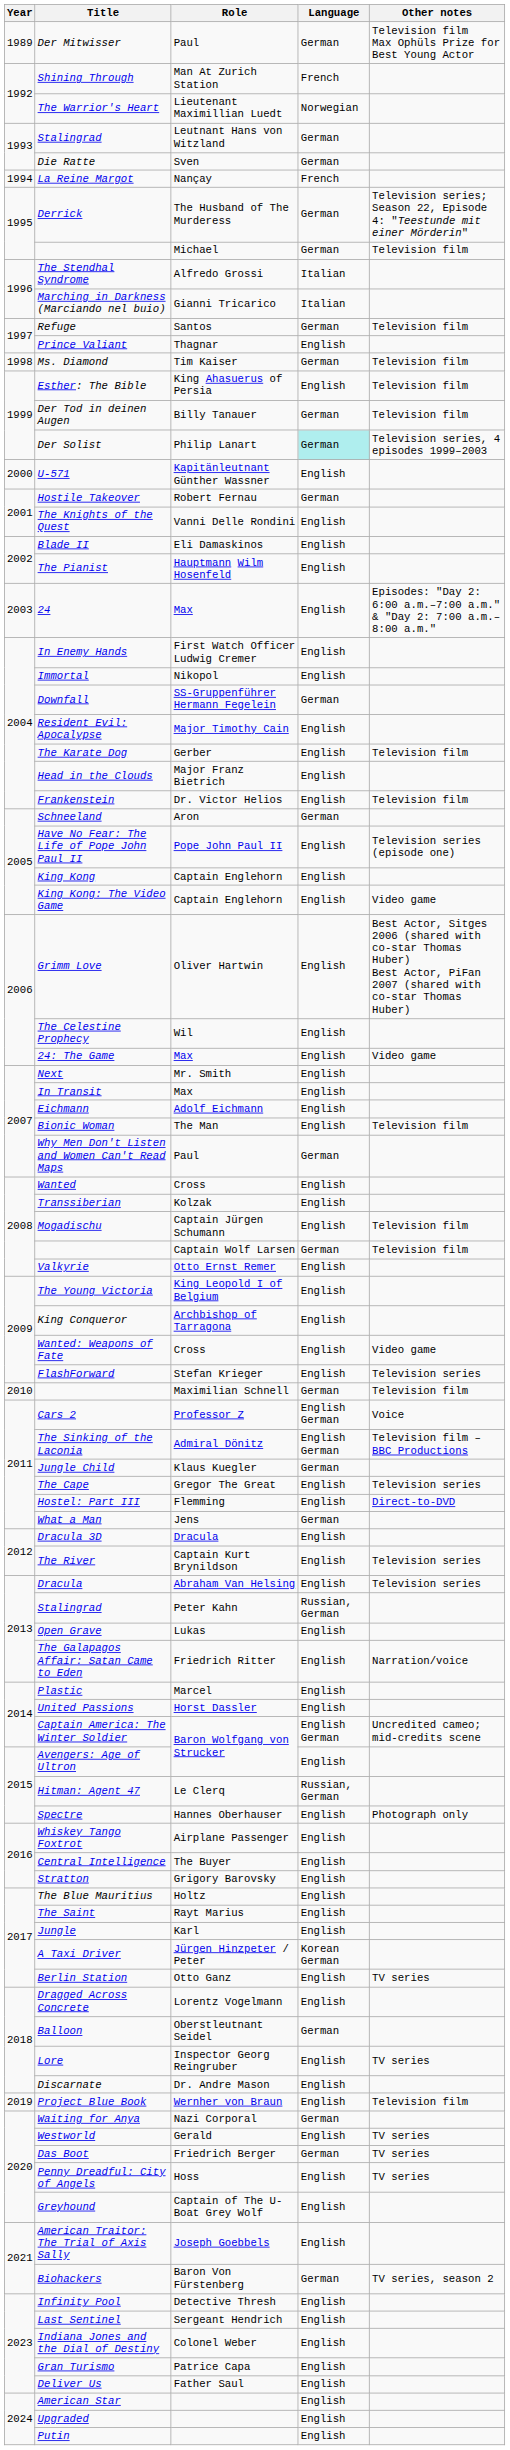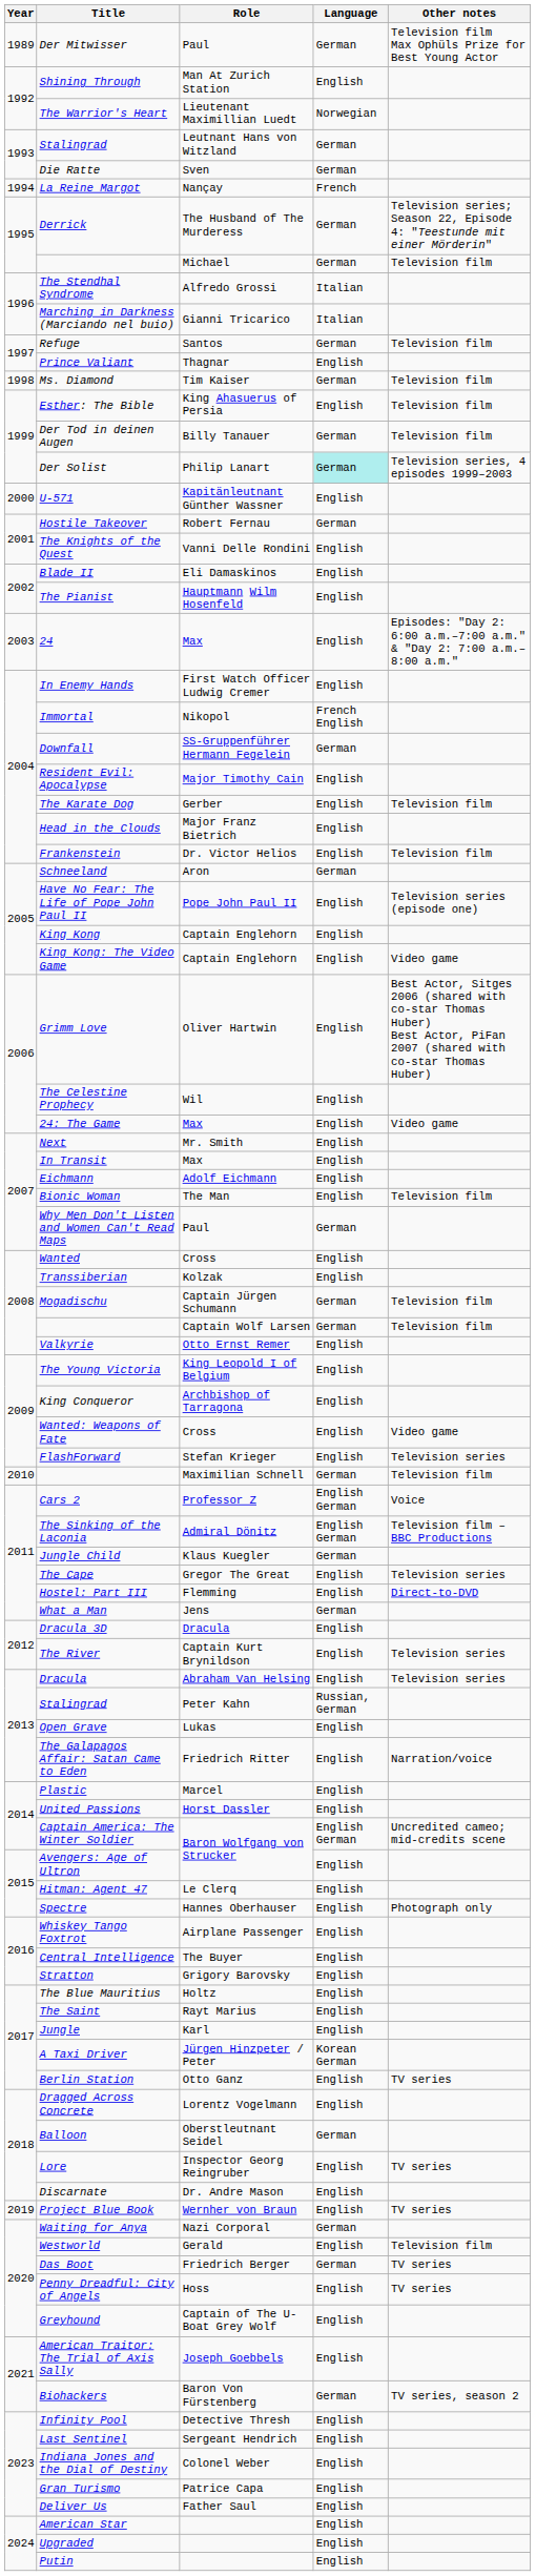Shining Through | Language: French -> English
Immortal | Language: English -> French English
Mogadischu | Language: English -> German
Hitman: Agent 47 | Language: Russian, German -> English
Project Blue Book | Other notes: Television film -> TV series
Westworld | Other notes: TV series -> Television film
